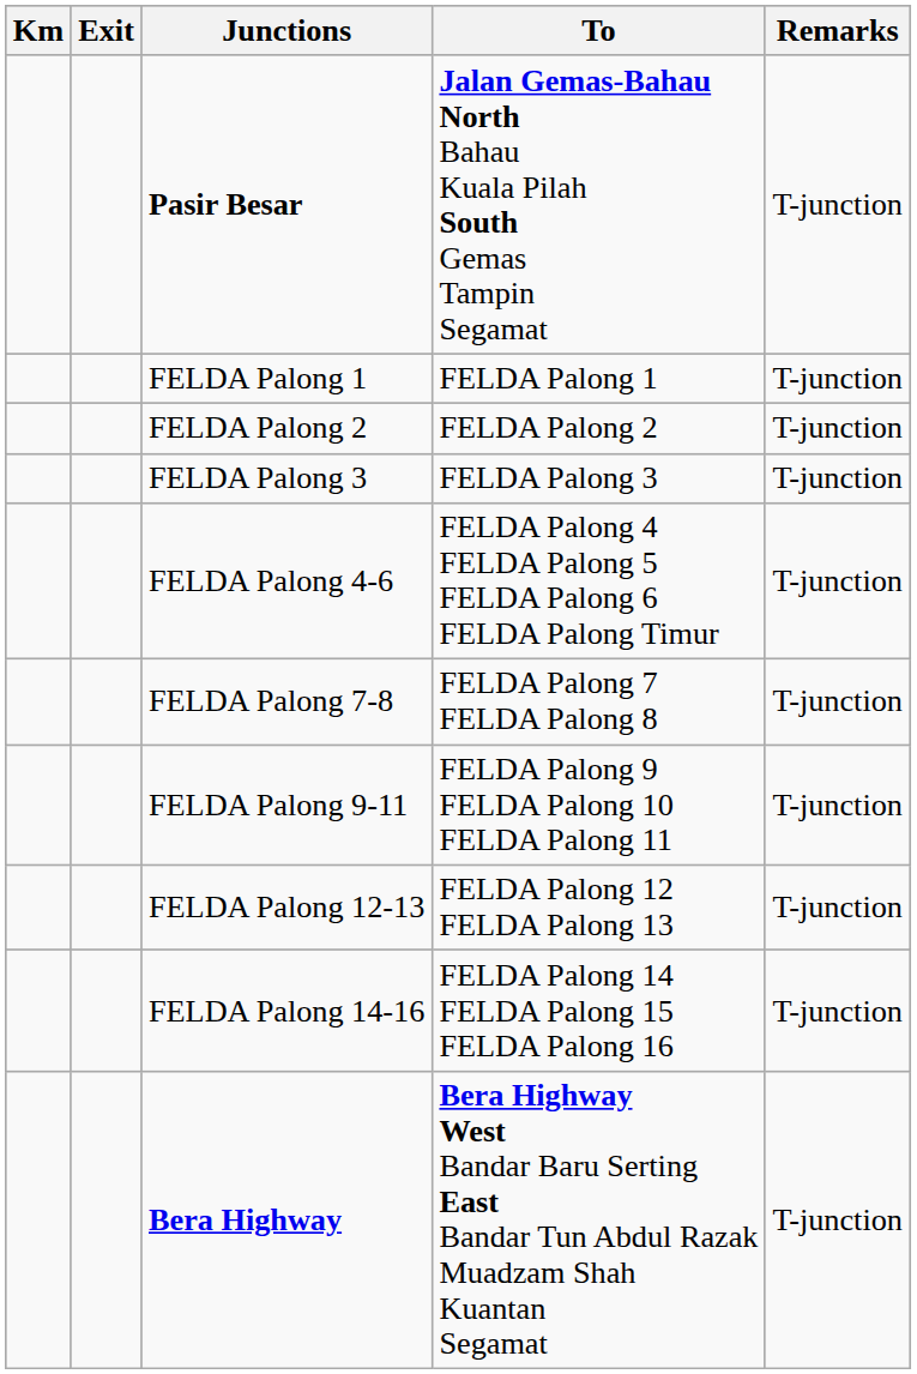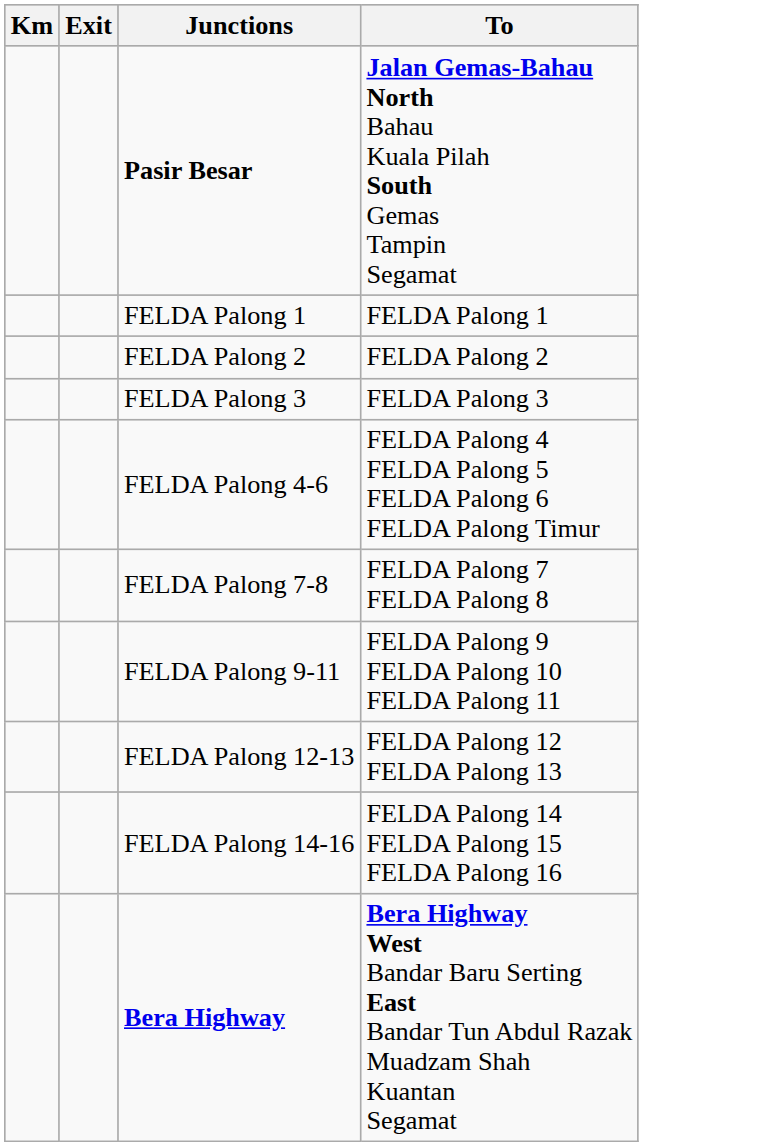- column: Remarks | T-junction | T-junction | T-junction | T-junction | T-junction | T-junction | T-junction | T-junction | T-junction | T-junction
